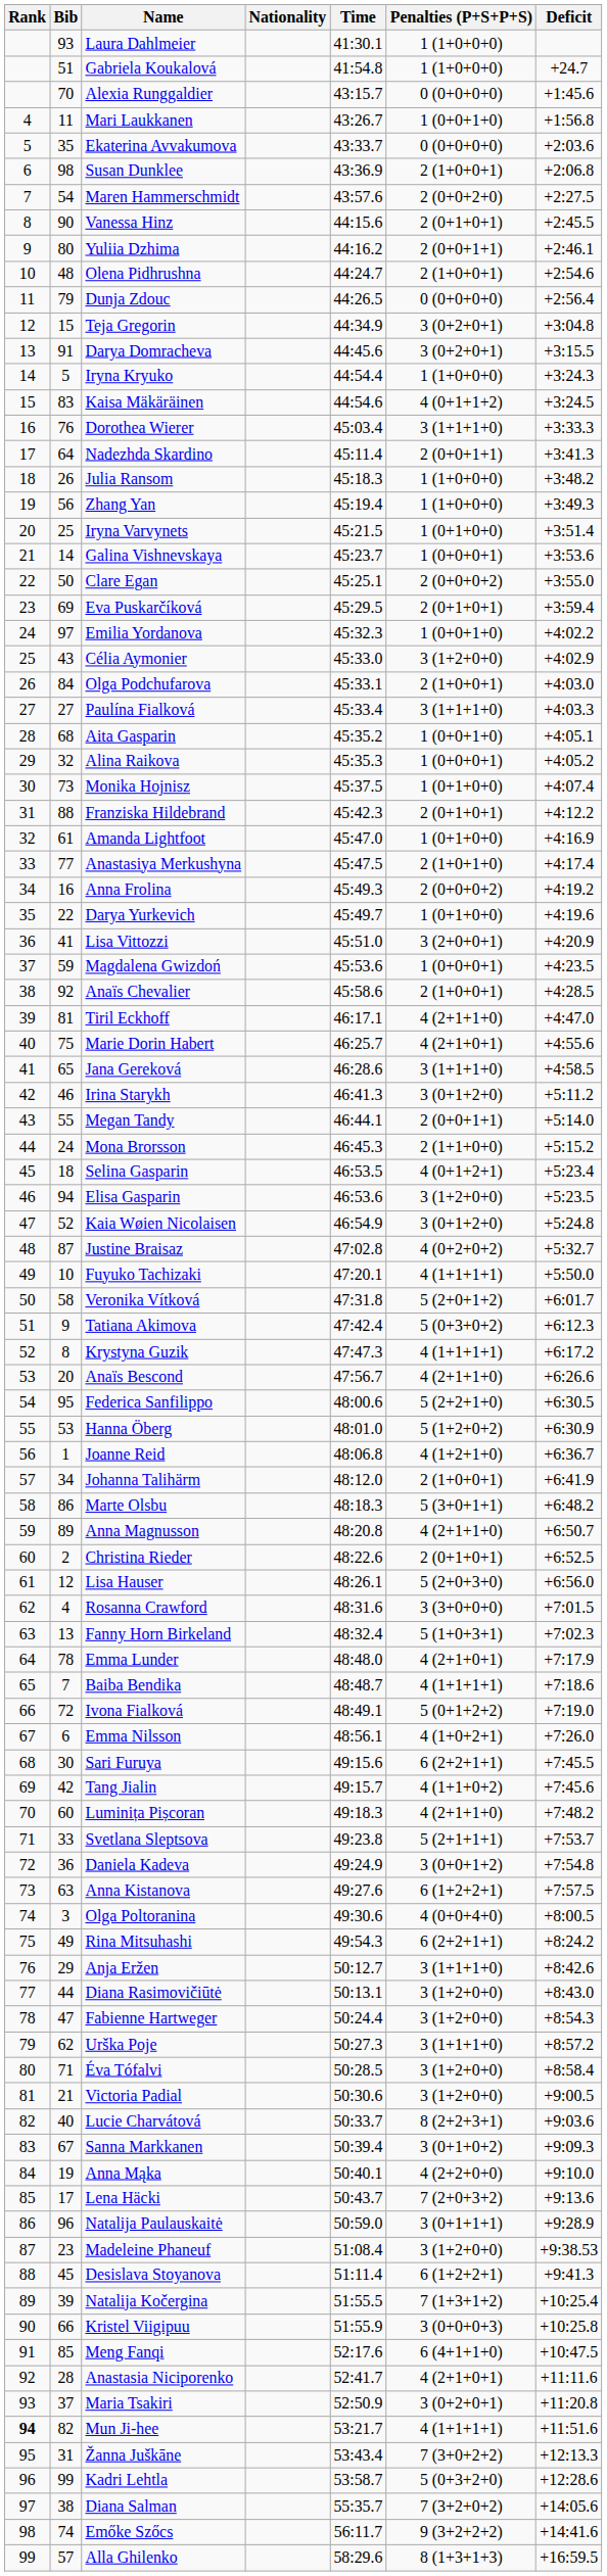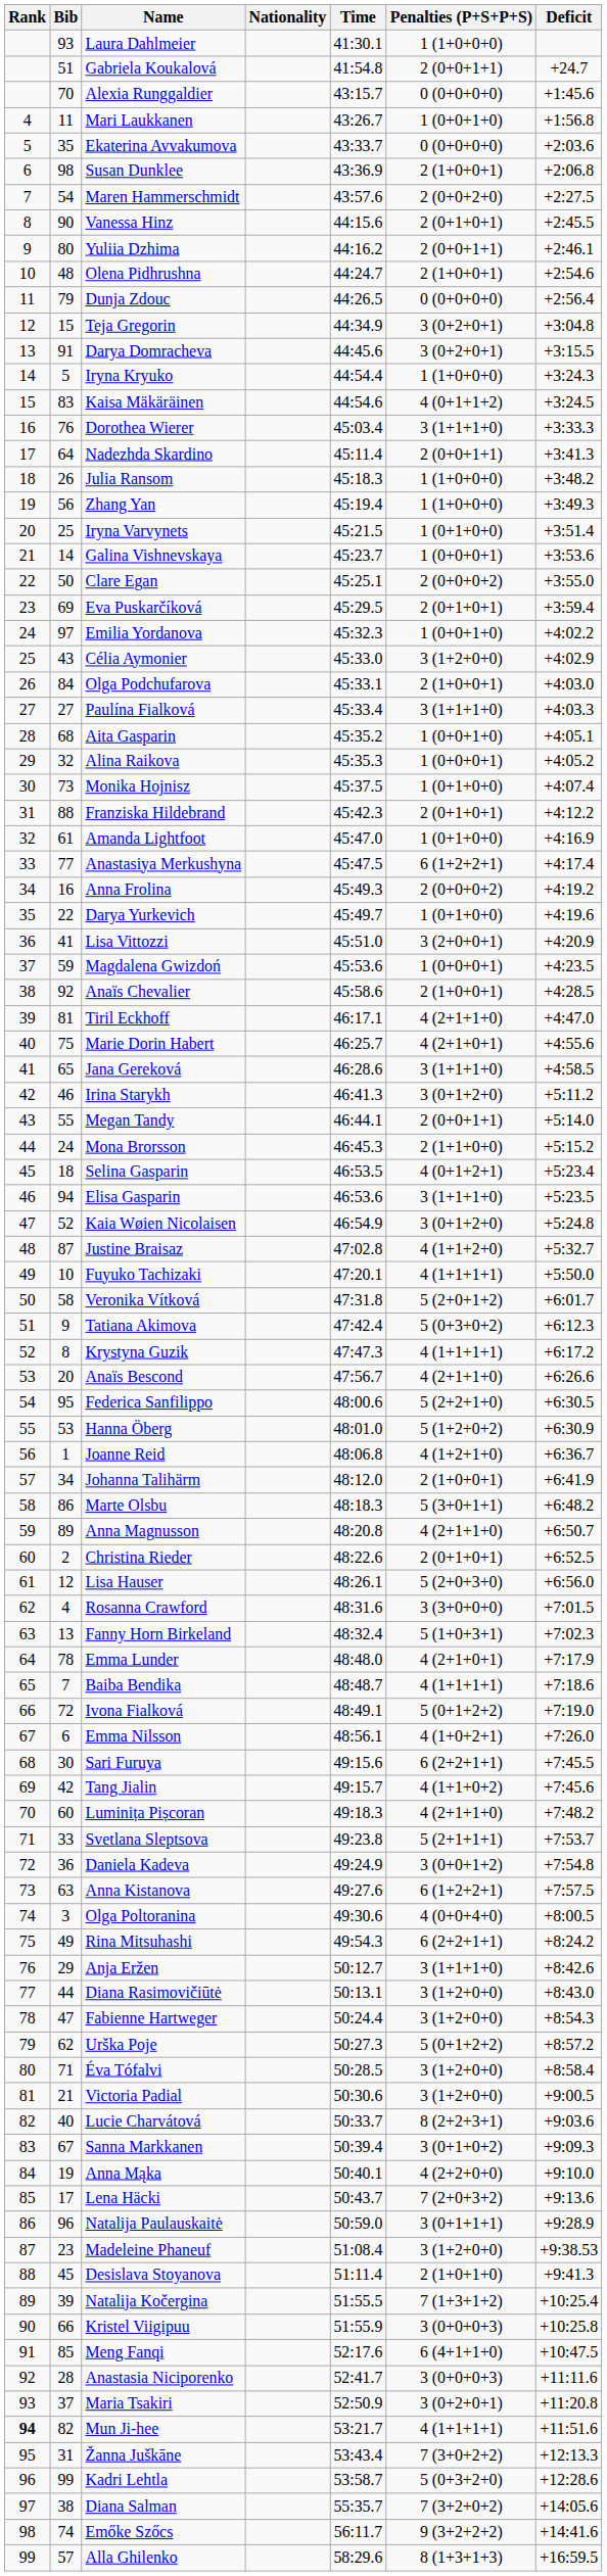Gabriela Koukalová | Penalties (P+S+P+S): 1 (1+0+0+0) -> 2 (0+0+1+1)
Anastasiya Merkushyna | Penalties (P+S+P+S): 2 (1+0+1+0) -> 6 (1+2+2+1)
Elisa Gasparin | Penalties (P+S+P+S): 3 (1+2+0+0) -> 3 (1+1+1+0)
Justine Braisaz | Penalties (P+S+P+S): 4 (0+2+0+2) -> 4 (1+1+2+0)
Urška Poje | Penalties (P+S+P+S): 3 (1+1+1+0) -> 5 (0+1+2+2)
Desislava Stoyanova | Penalties (P+S+P+S): 6 (1+2+2+1) -> 2 (1+0+1+0)
Anastasia Niciporenko | Penalties (P+S+P+S): 4 (2+1+0+1) -> 3 (0+0+0+3)
